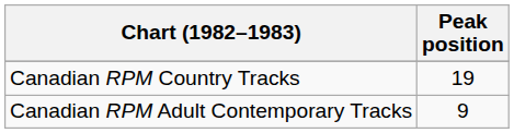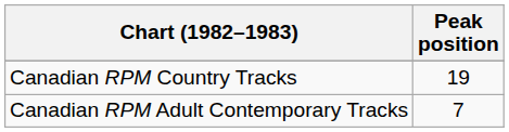Canadian RPM Adult Contemporary Tracks | Peak position: 9 -> 7
